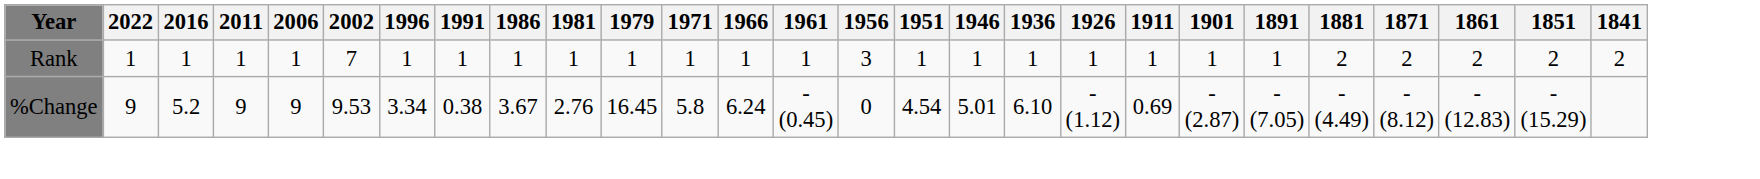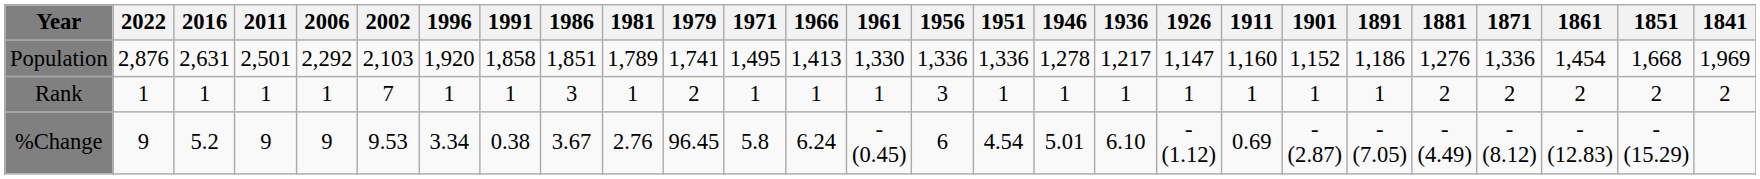+ row: Population | 2,876 | 2,631 | 2,501 | 2,292 | 2,103 | 1,920 | 1,858 | 1,851 | 1,789 | 1,741 | 1,495 | 1,413 | 1,330 | 1,336 | 1,336 | 1,278 | 1,217 | 1,147 | 1,160 | 1,152 | 1,186 | 1,276 | 1,336 | 1,454 | 1,668 | 1,969
Rank | 1986: 1 -> 3
Rank | 1979: 1 -> 2
%Change | 1979: 16.45 -> 96.45
%Change | 1956: 0 -> 6
